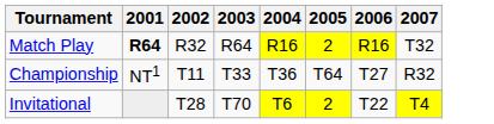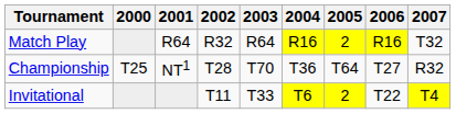+ column: 2000 | T25
Match Play | 2001: bold -> normal
Championship | 2002: T11 -> T28
Championship | 2003: T33 -> T70
Invitational | 2002: T28 -> T11
Invitational | 2003: T70 -> T33
